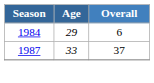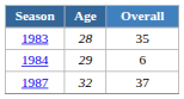+ row: 1983 | 28 | 35
1987 | Age: 33 -> 32
